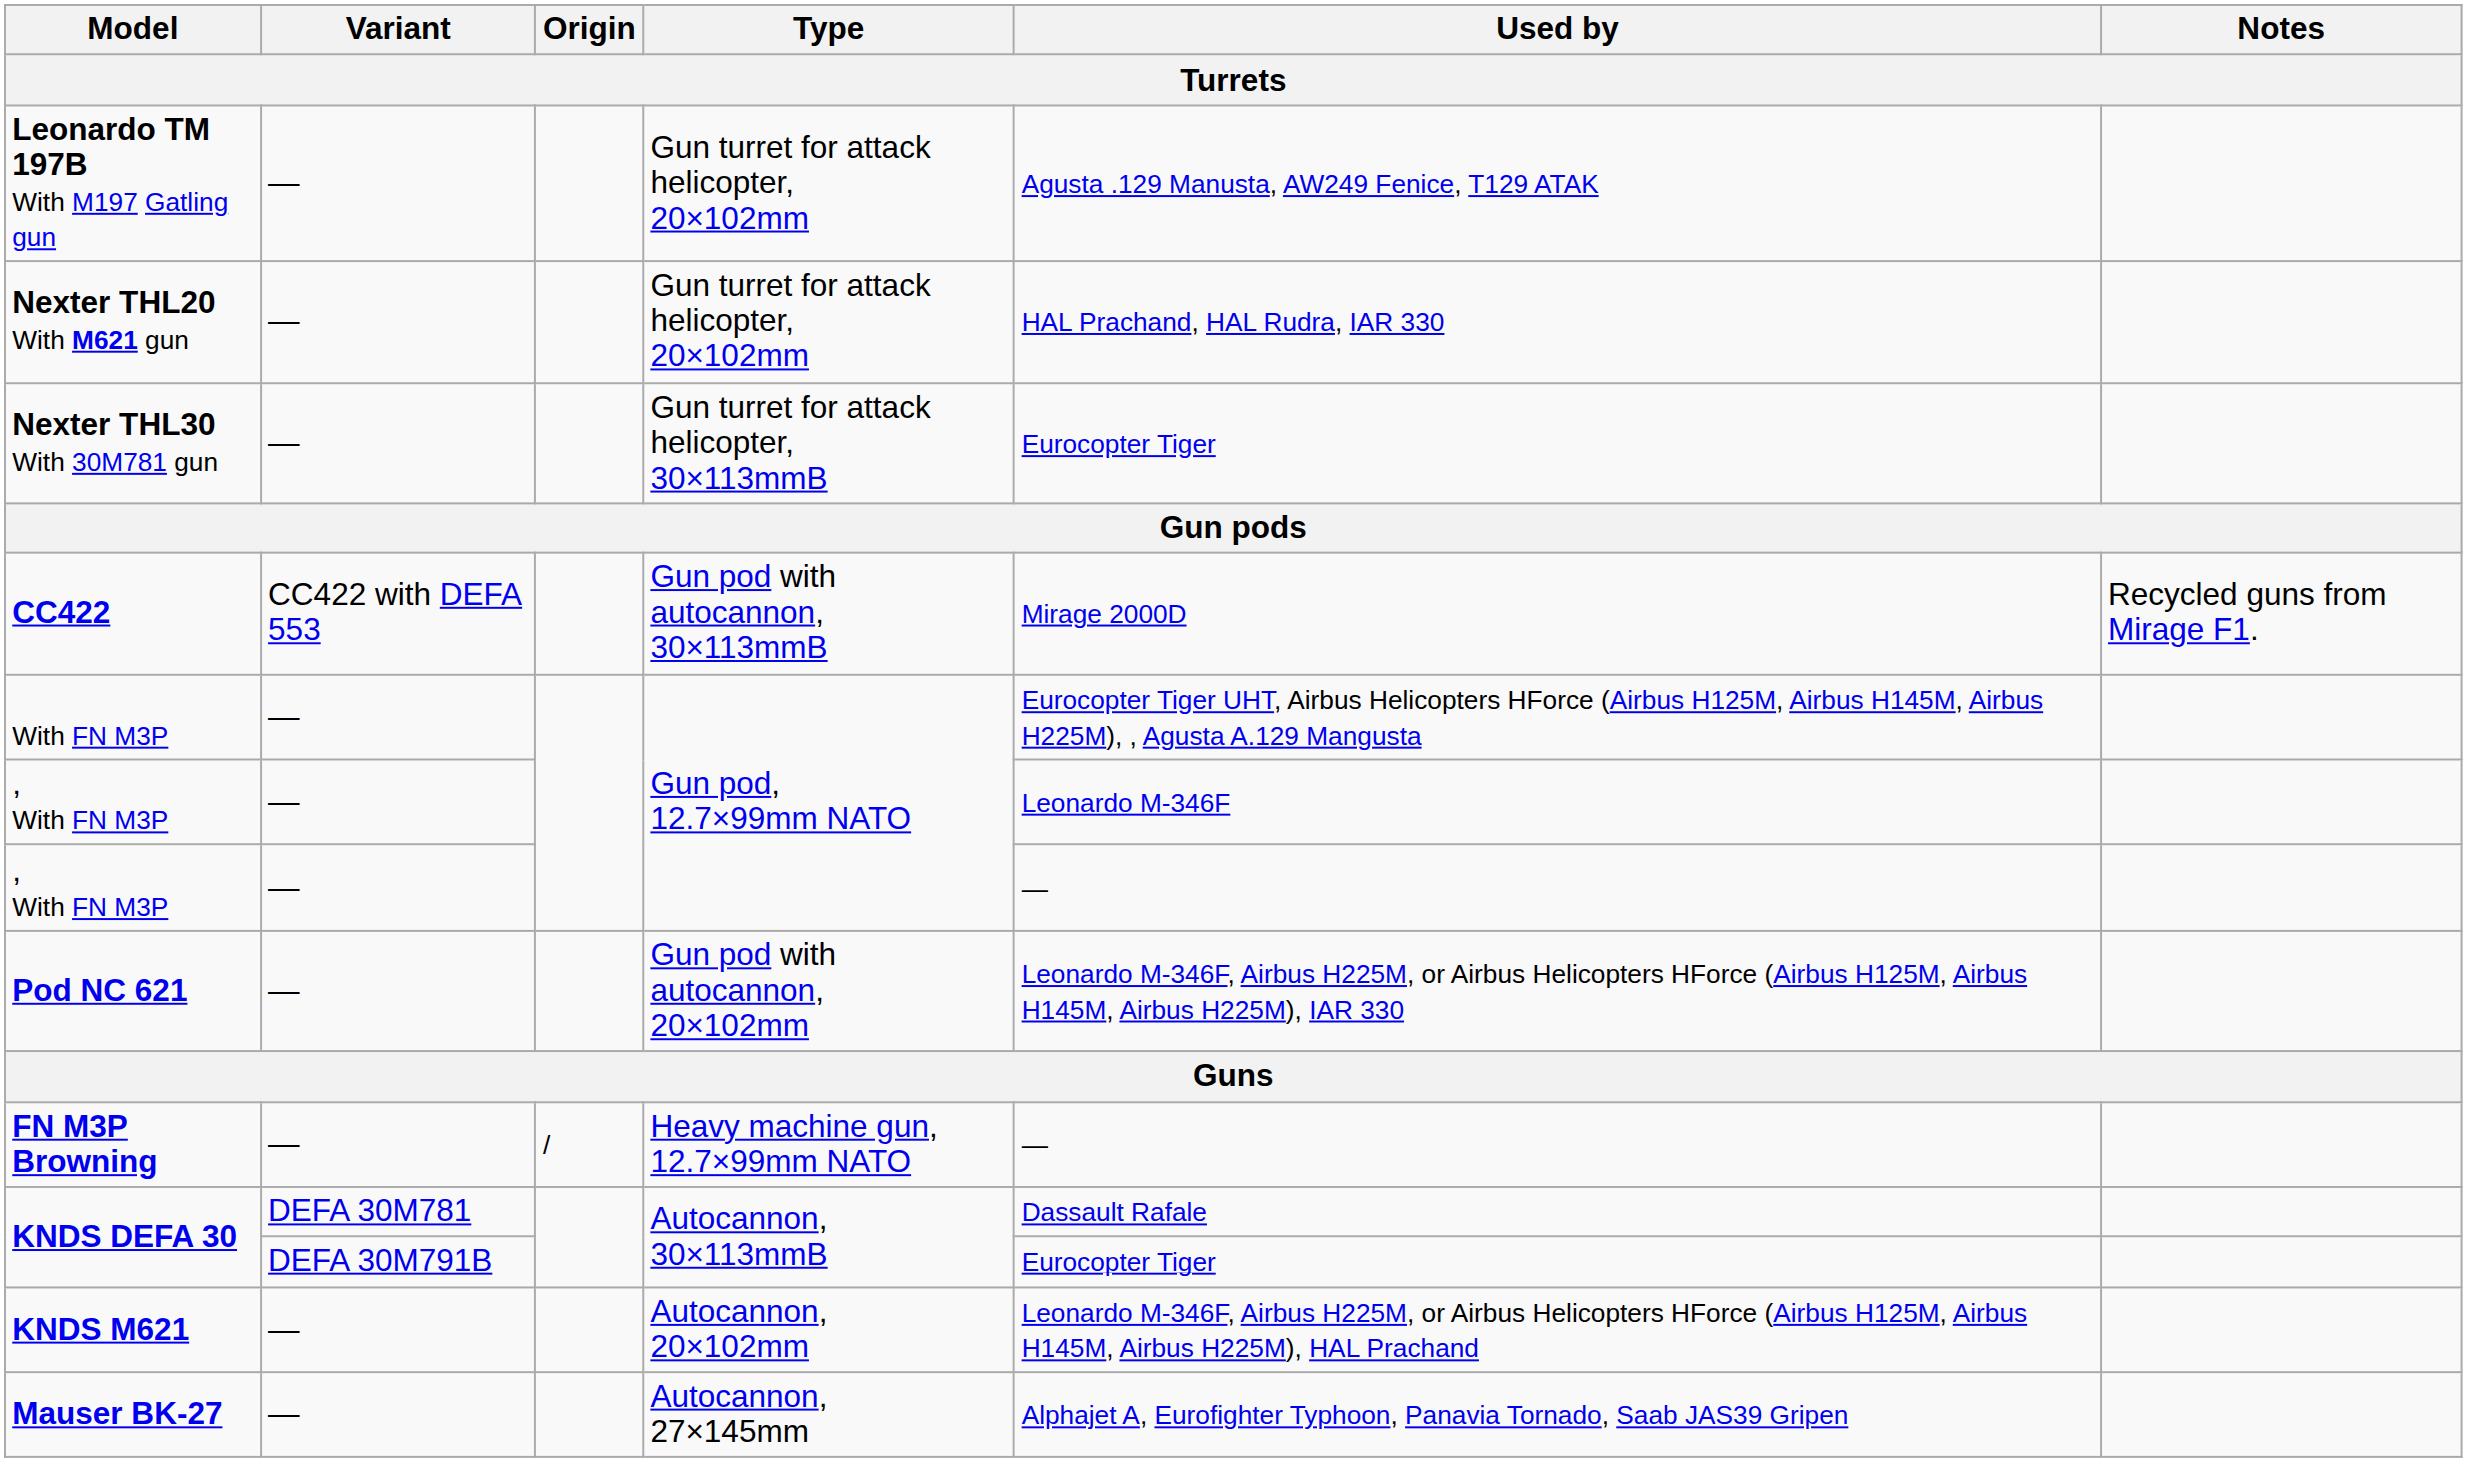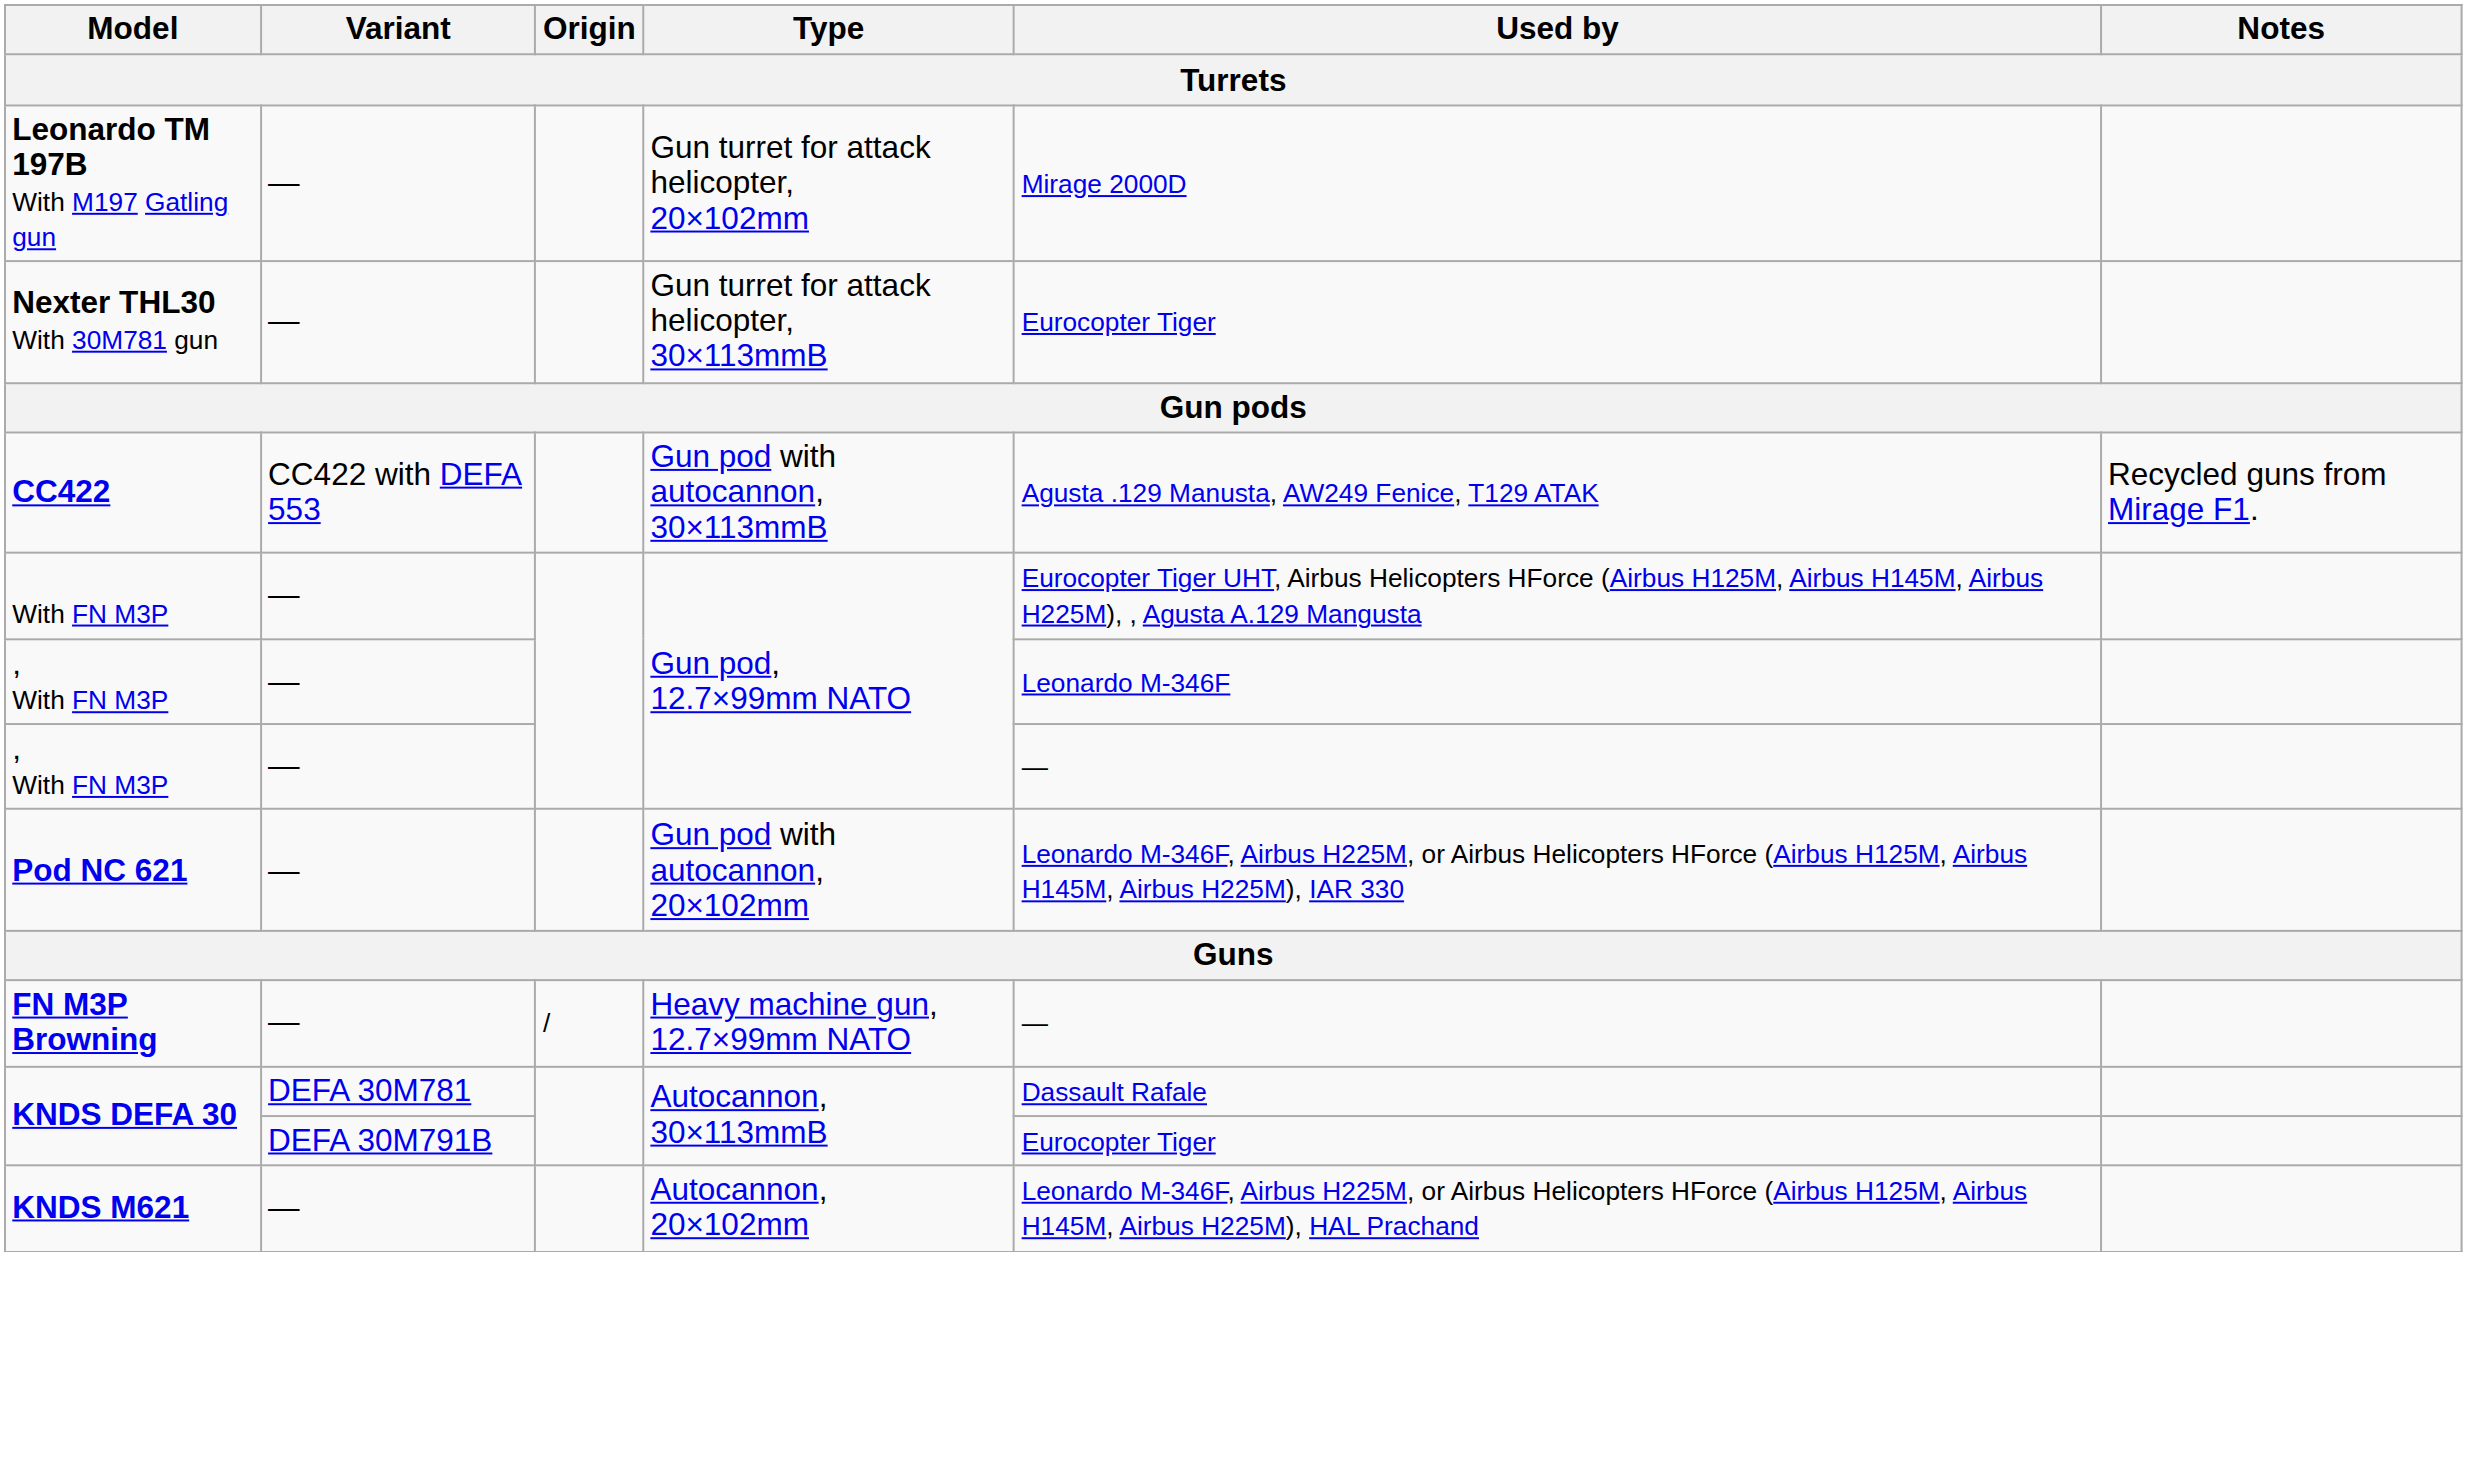Leonardo TM 197B With M197 Gatling gun | Used by: Agusta .129 Manusta, AW249 Fenice, T129 ATAK -> Mirage 2000D
- row: Nexter THL20 With M621 gun | — | Gun turret for attack helicopter, 20×102mm | HAL Prachand, HAL Rudra, IAR 330
CC422 | Used by: Mirage 2000D -> Agusta .129 Manusta, AW249 Fenice, T129 ATAK
- row: Mauser BK-27 | — | Autocannon, 27×145mm | Alphajet A, Eurofighter Typhoon, Panavia Tornado, Saab JAS39 Gripen
